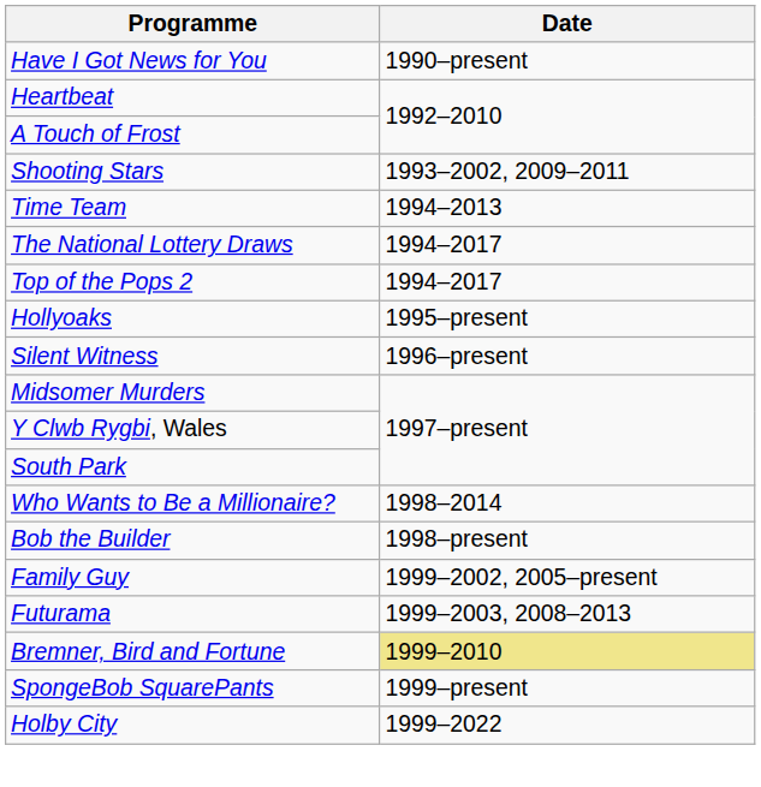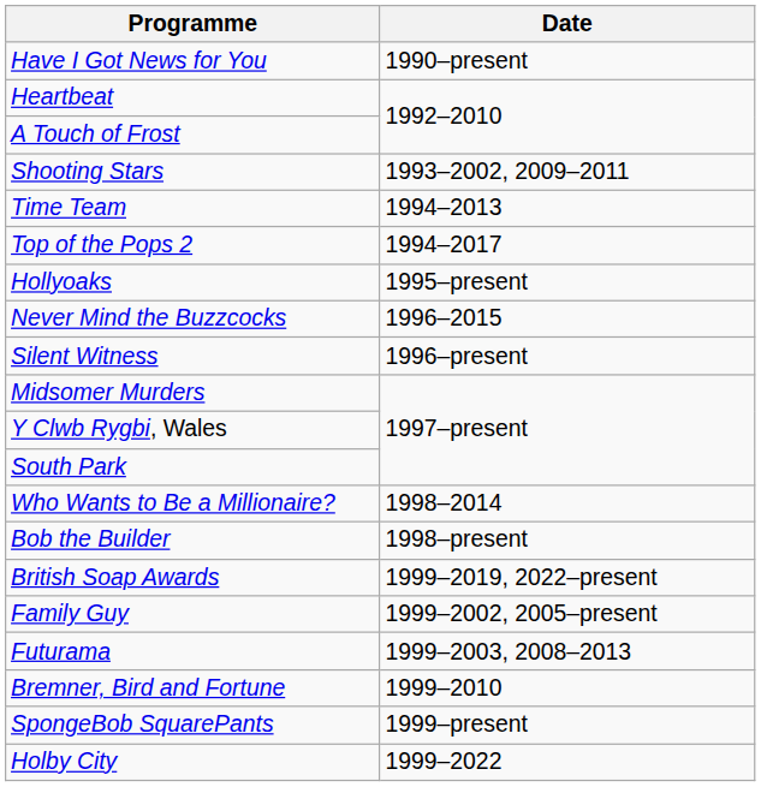- row: The National Lottery Draws | 1994–2017
+ row: Never Mind the Buzzcocks | 1996–2015
+ row: British Soap Awards | 1999–2019, 2022–present
Bremner, Bird and Fortune | Date: khaki background -> no background
